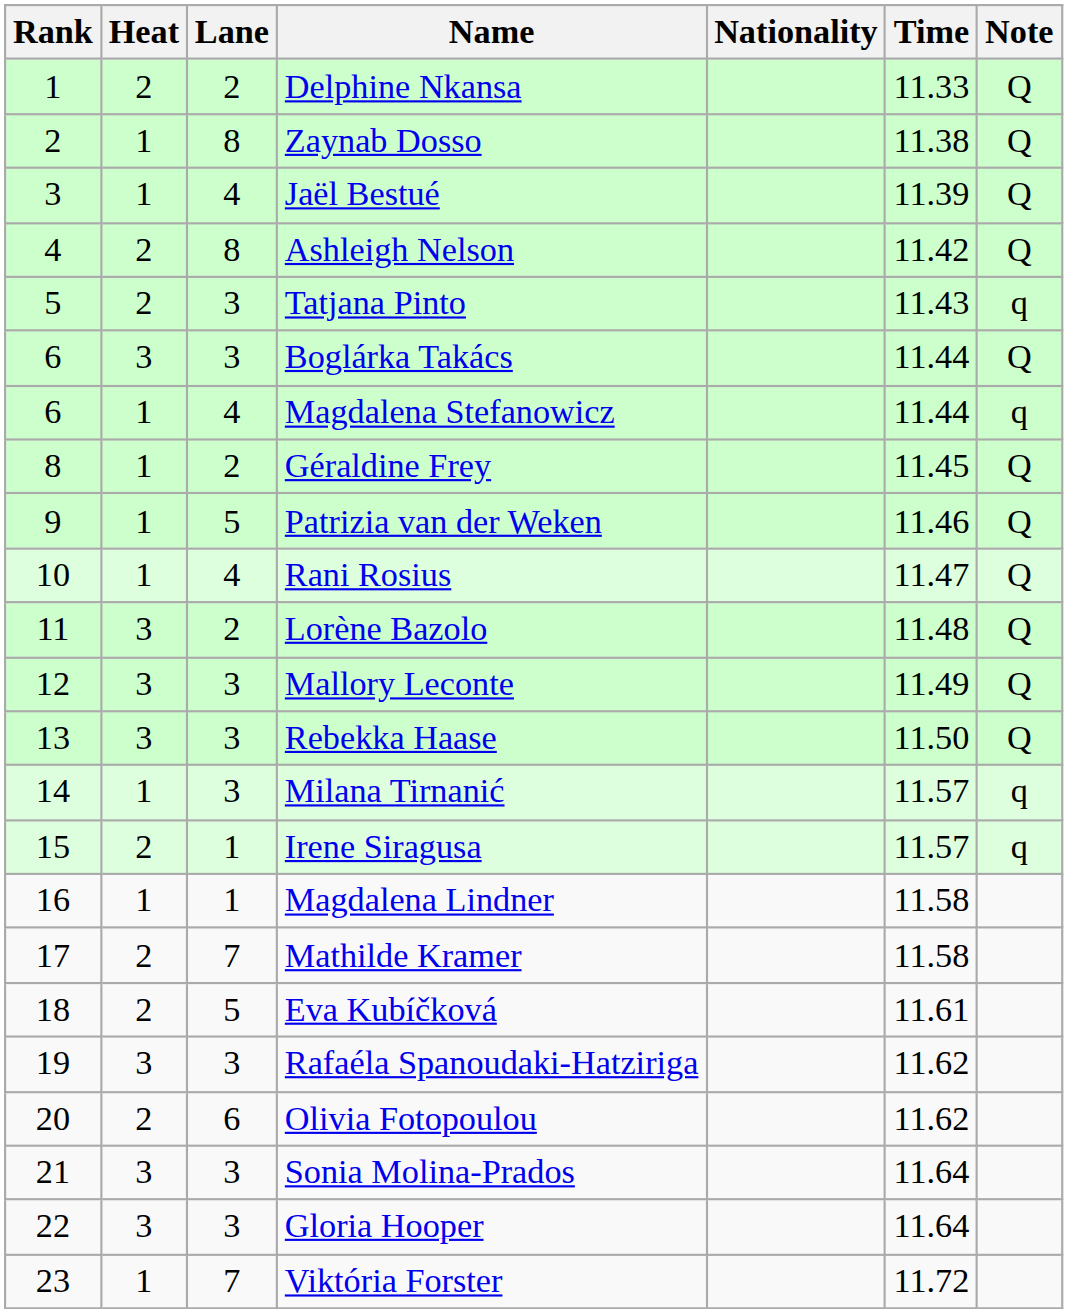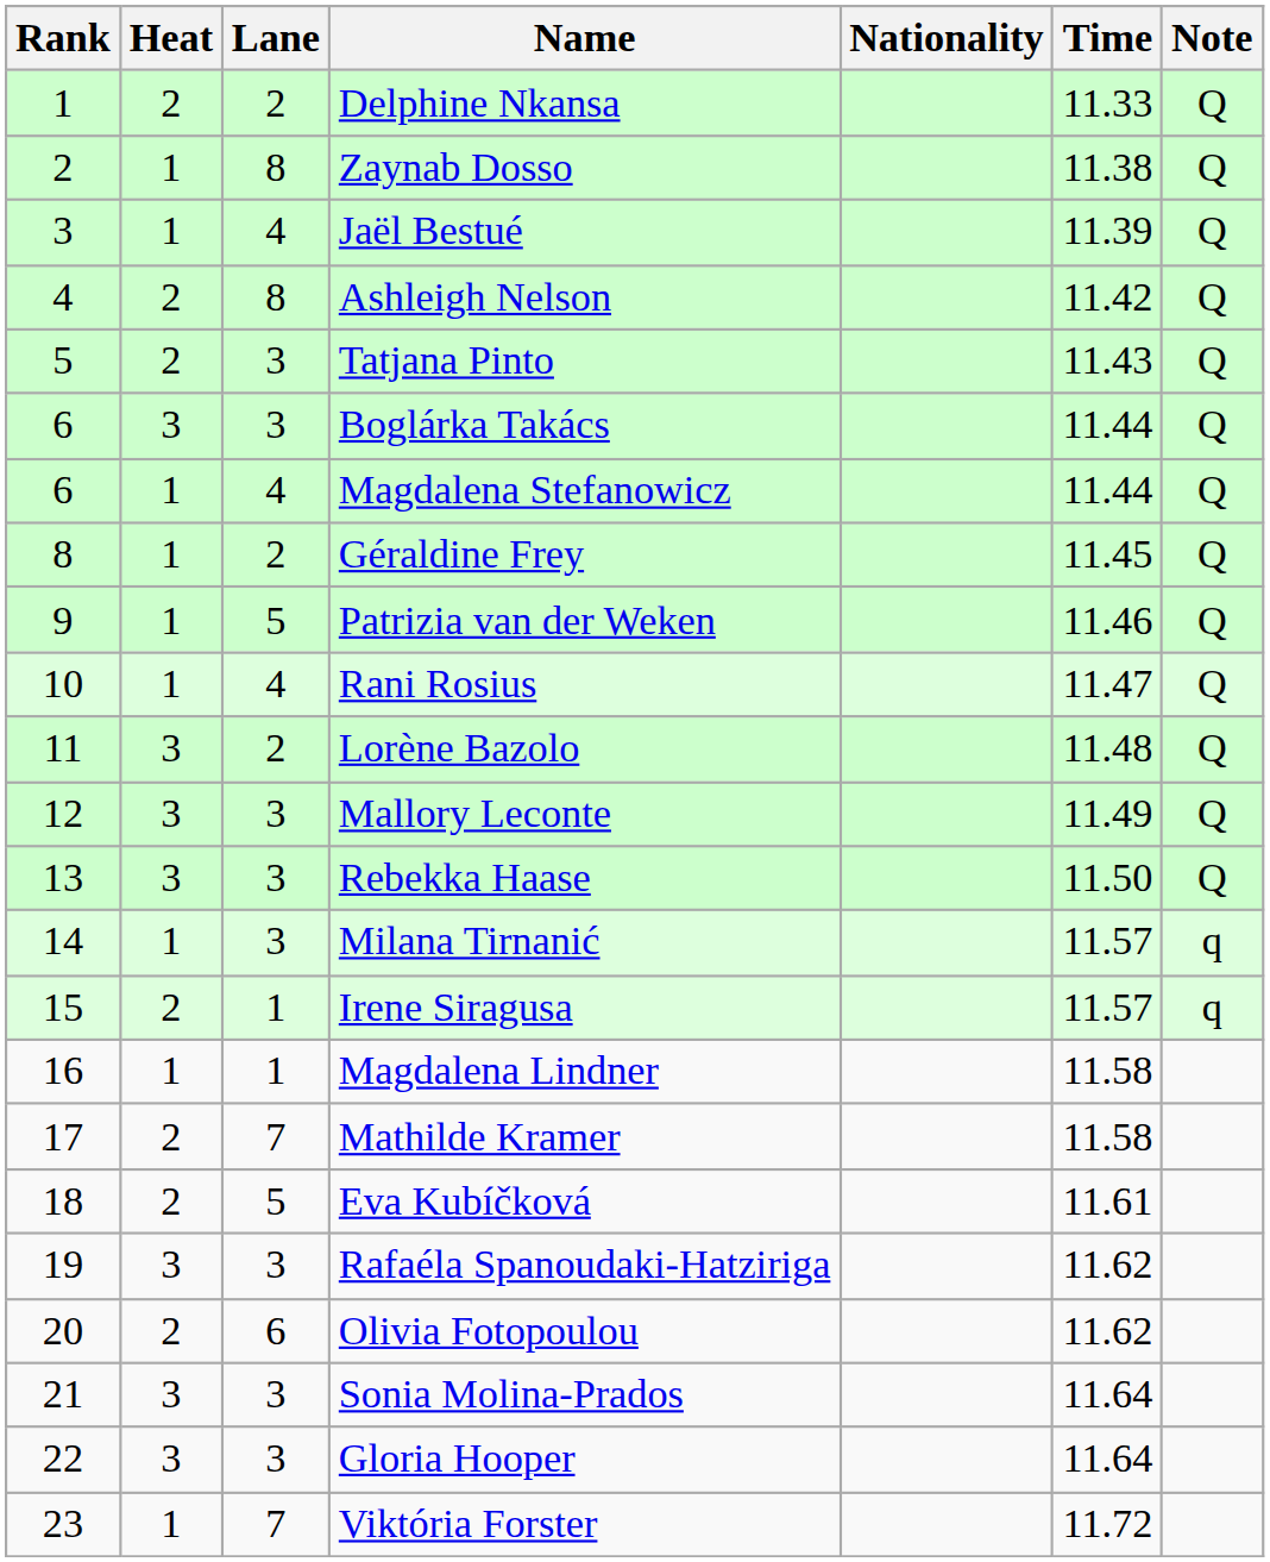Tatjana Pinto | Note: q -> Q
Magdalena Stefanowicz | Note: q -> Q
